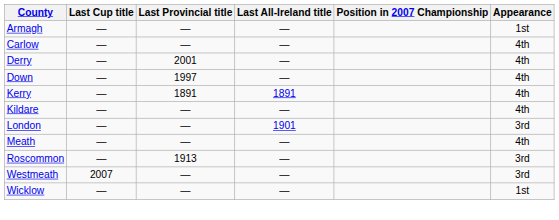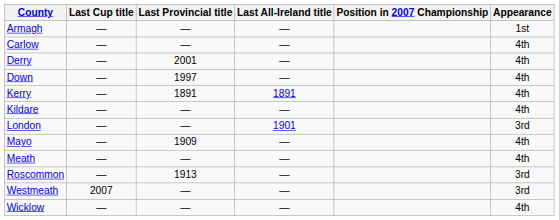+ row: Mayo | — | 1909 | — | 4th
Wicklow | Appearance: 1st -> 4th
